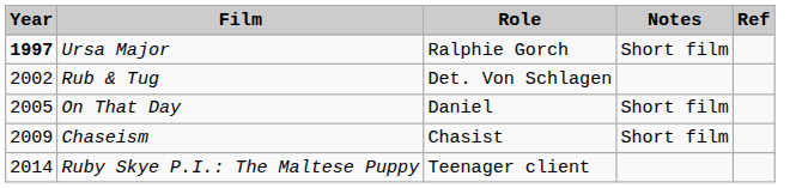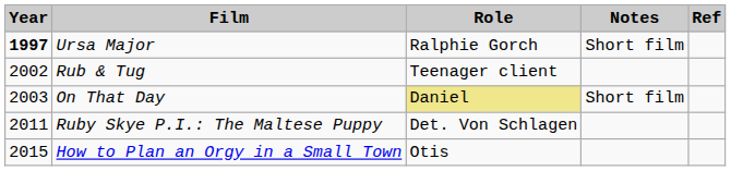Rub & Tug | Role: Det. Von Schlagen -> Teenager client
On That Day | Year: 2005 -> 2003
On That Day | Role: no background -> khaki background
- row: 2009 | Chaseism | Chasist | Short film
Ruby Skye P.I.: The Maltese Puppy | Year: 2014 -> 2011
Ruby Skye P.I.: The Maltese Puppy | Role: Teenager client -> Det. Von Schlagen
+ row: 2015 | How to Plan an Orgy in a Small Town | Otis
